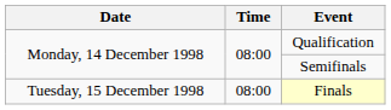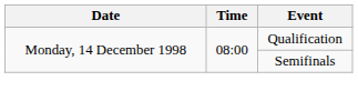- row: Tuesday, 15 December 1998 | 08:00 | Finals
